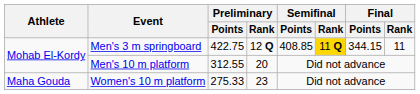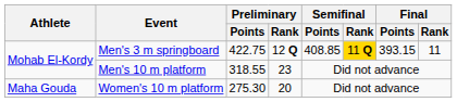Men's 3 m springboard | Final / Points: 344.15 -> 393.15
Men's 10 m platform | Preliminary / Points: 312.55 -> 318.55
Men's 10 m platform | Preliminary / Rank: 20 -> 23
Women's 10 m platform | Preliminary / Points: 275.33 -> 275.30
Women's 10 m platform | Preliminary / Rank: 23 -> 20
